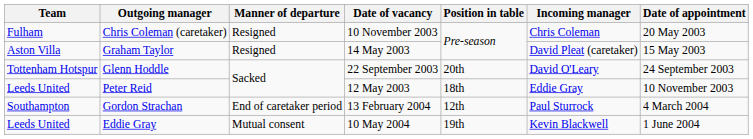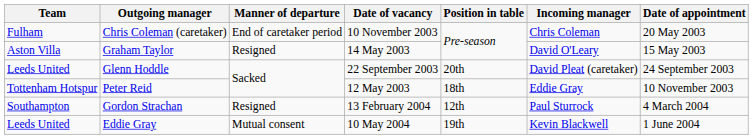Chris Coleman (caretaker) | Manner of departure: Resigned -> End of caretaker period
Graham Taylor | Incoming manager: David Pleat (caretaker) -> David O'Leary
Glenn Hoddle | Team: Tottenham Hotspur -> Leeds United
Glenn Hoddle | Incoming manager: David O'Leary -> David Pleat (caretaker)
Peter Reid | Team: Leeds United -> Tottenham Hotspur
Gordon Strachan | Manner of departure: End of caretaker period -> Resigned
